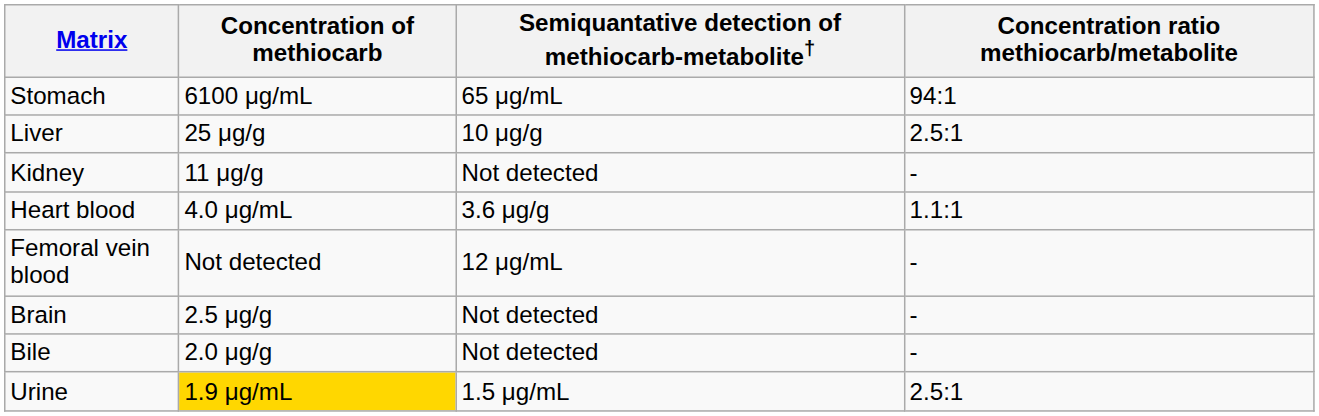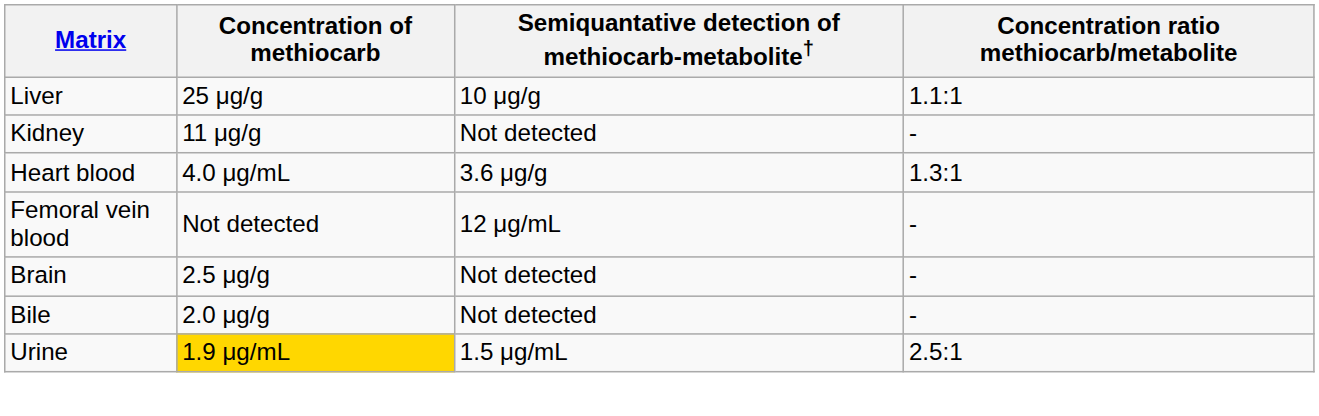- row: Stomach | 6100 μg/mL | 65 μg/mL | 94:1
Liver | Concentration ratio methiocarb/metabolite: 2.5:1 -> 1.1:1
Heart blood | Concentration ratio methiocarb/metabolite: 1.1:1 -> 1.3:1
